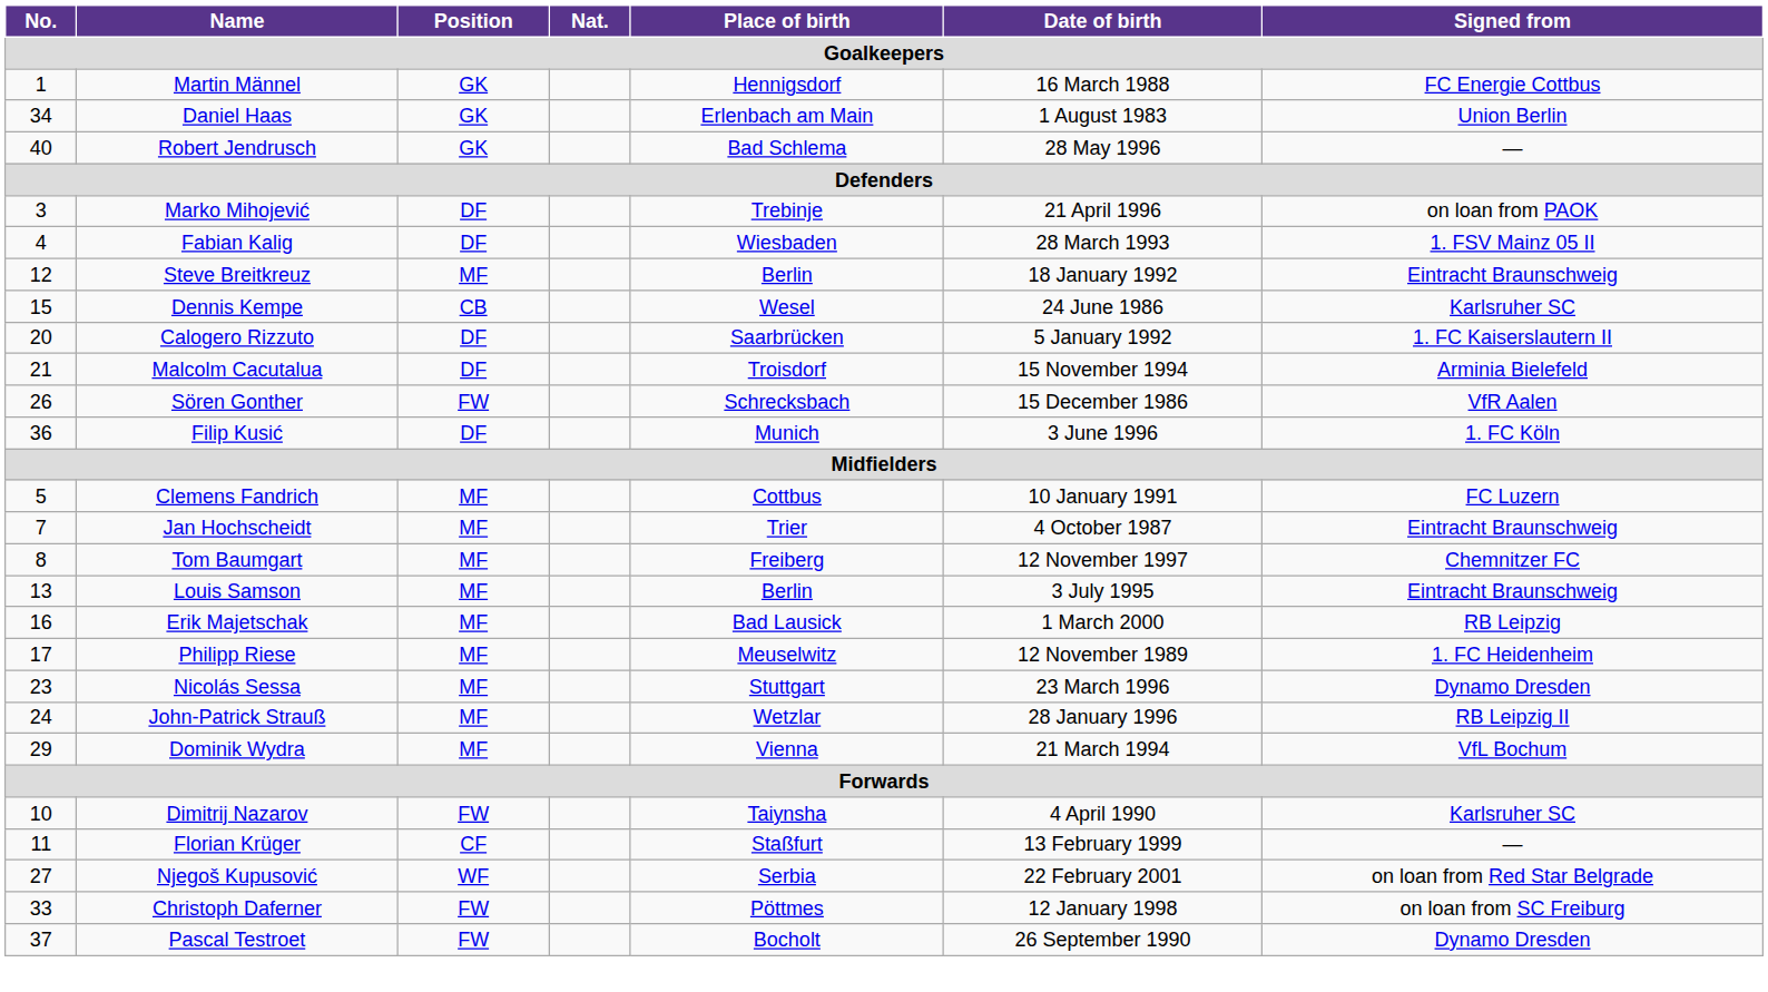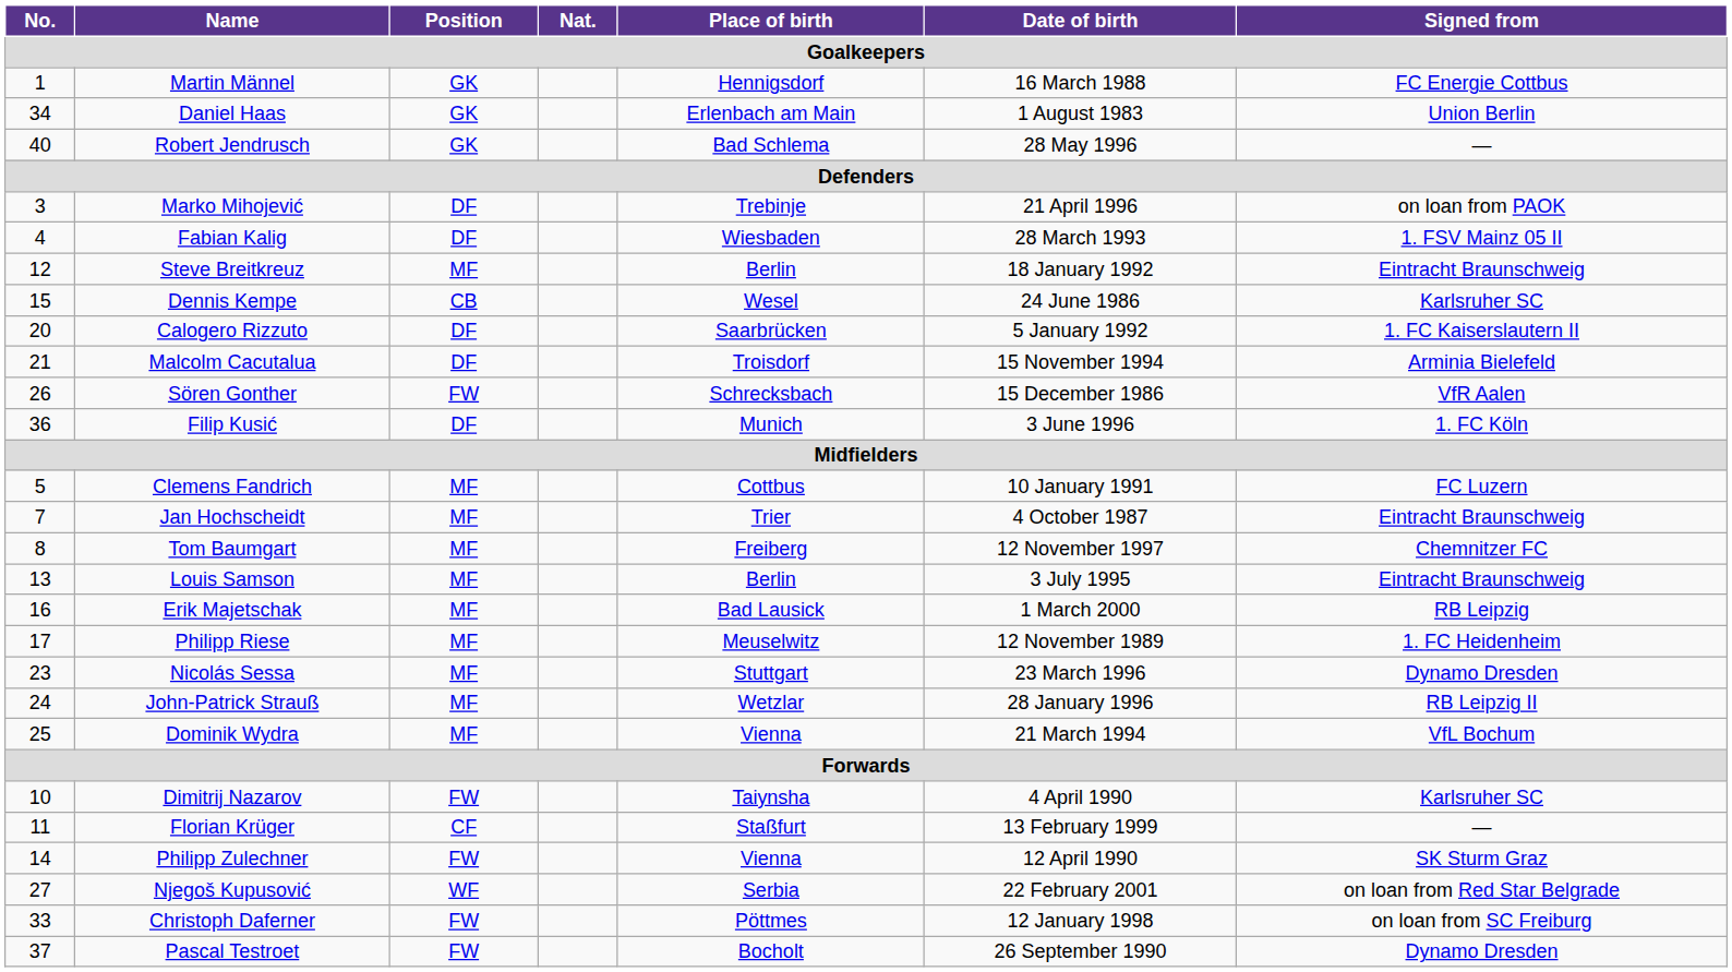Dominik Wydra | No.: 29 -> 25
+ row: 14 | Philipp Zulechner | FW | Vienna | 12 April 1990 | SK Sturm Graz
